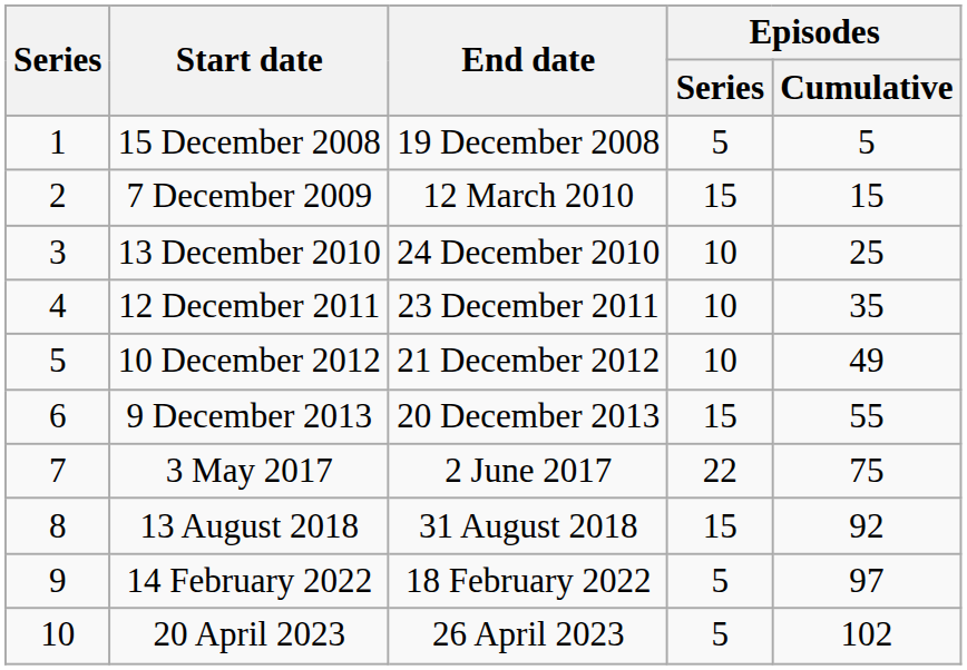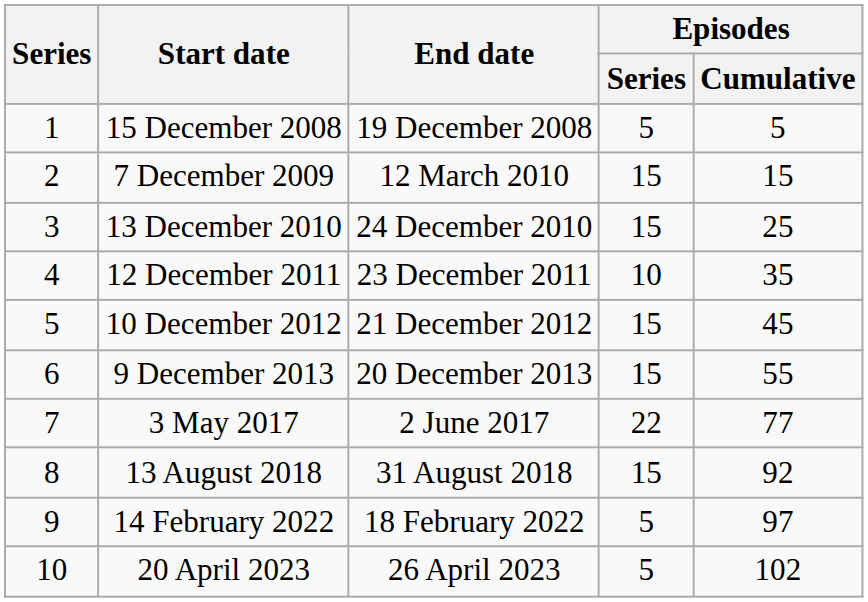13 December 2010 | Episodes / Series: 10 -> 15
10 December 2012 | Episodes / Series: 10 -> 15
10 December 2012 | Episodes / Cumulative: 49 -> 45
3 May 2017 | Episodes / Cumulative: 75 -> 77
